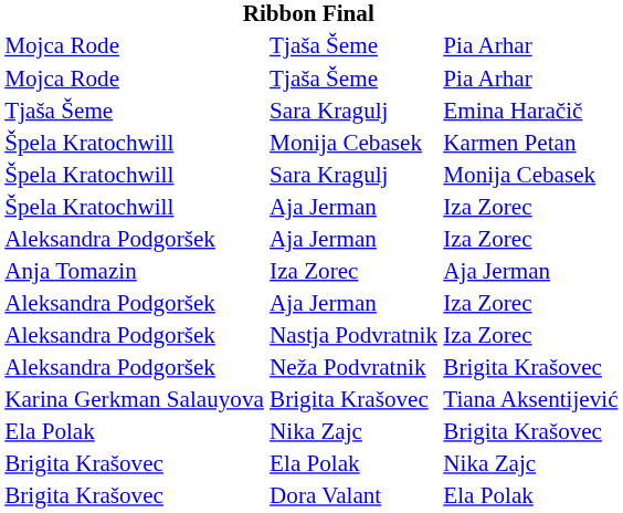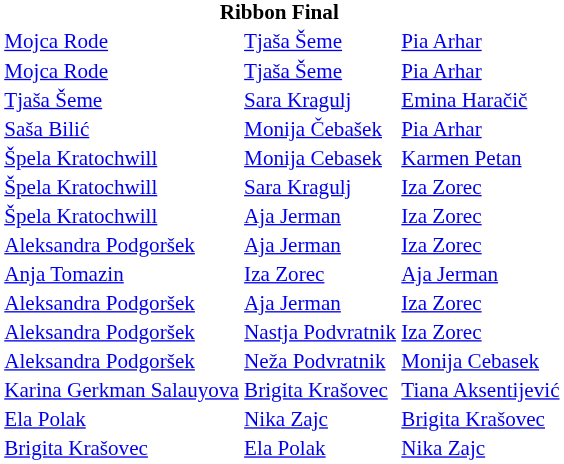+ row: Saša Bilić | Monija Čebašek | Pia Arhar
Špela Kratochwill / Sara Kragulj | column 4: Monija Cebasek -> Iza Zorec
Neža Podvratnik | column 4: Brigita Krašovec -> Monija Cebasek
- row: Brigita Krašovec | Dora Valant | Ela Polak
